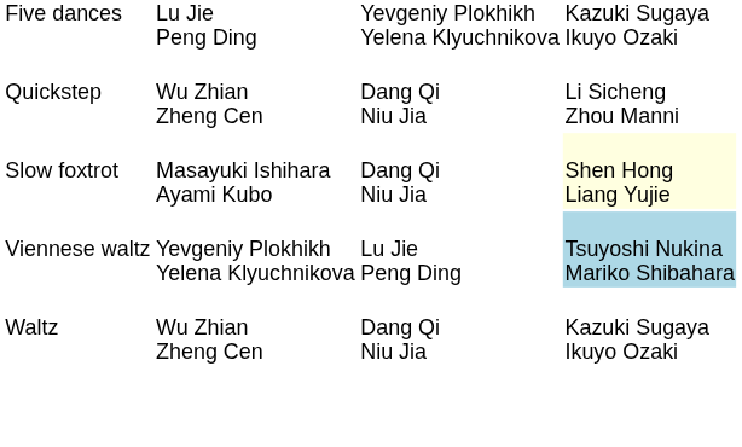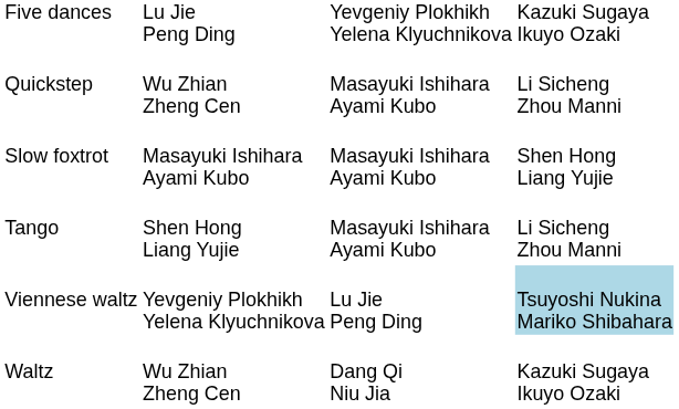Quickstep | column 3: Dang Qi Niu Jia -> Masayuki Ishihara Ayami Kubo
Slow foxtrot | column 3: Dang Qi Niu Jia -> Masayuki Ishihara Ayami Kubo
Slow foxtrot | column 4: lightyellow background -> no background
+ row: Tango | Shen Hong Liang Yujie | Masayuki Ishihara Ayami Kubo | Li Sicheng Zhou Manni
